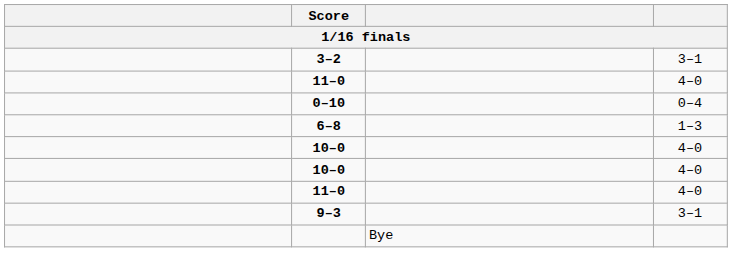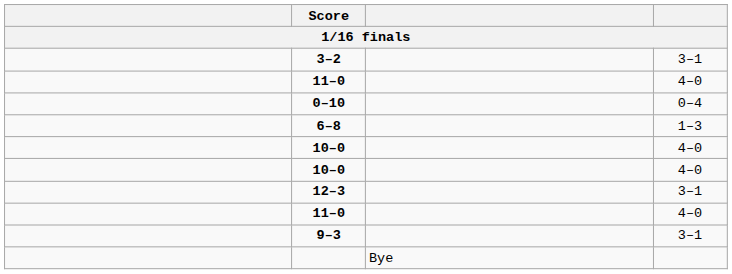+ row: 12–3 | 3–1
